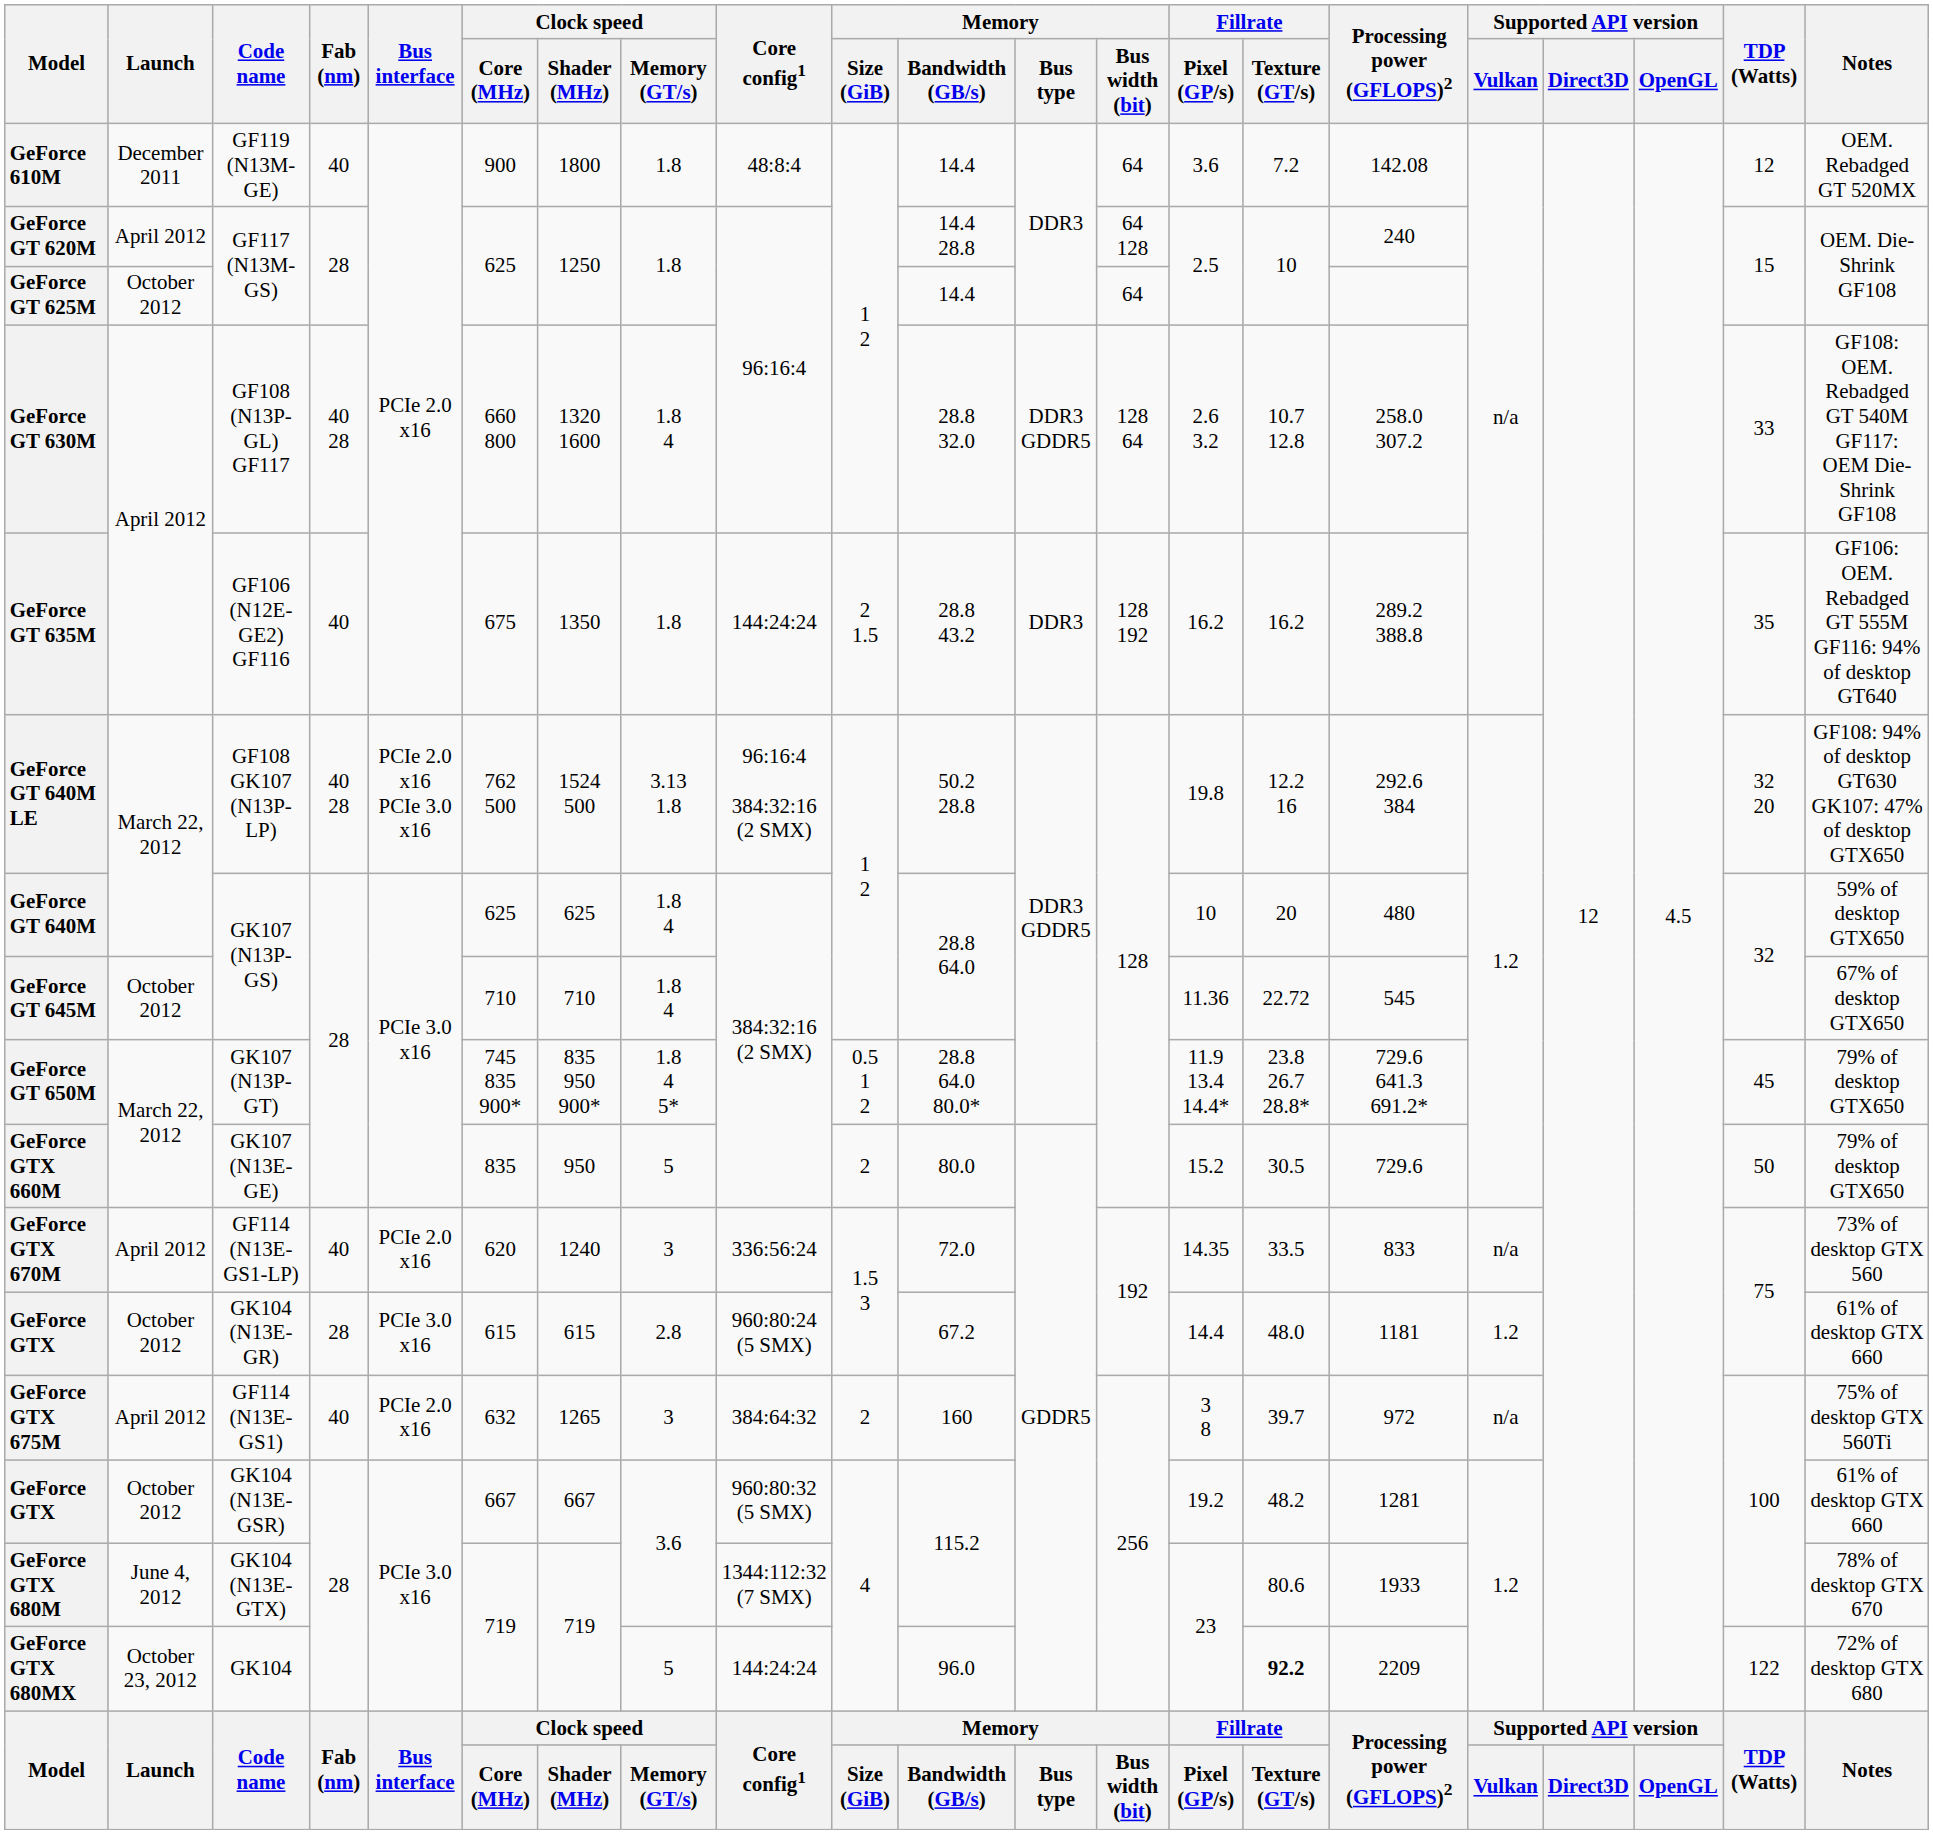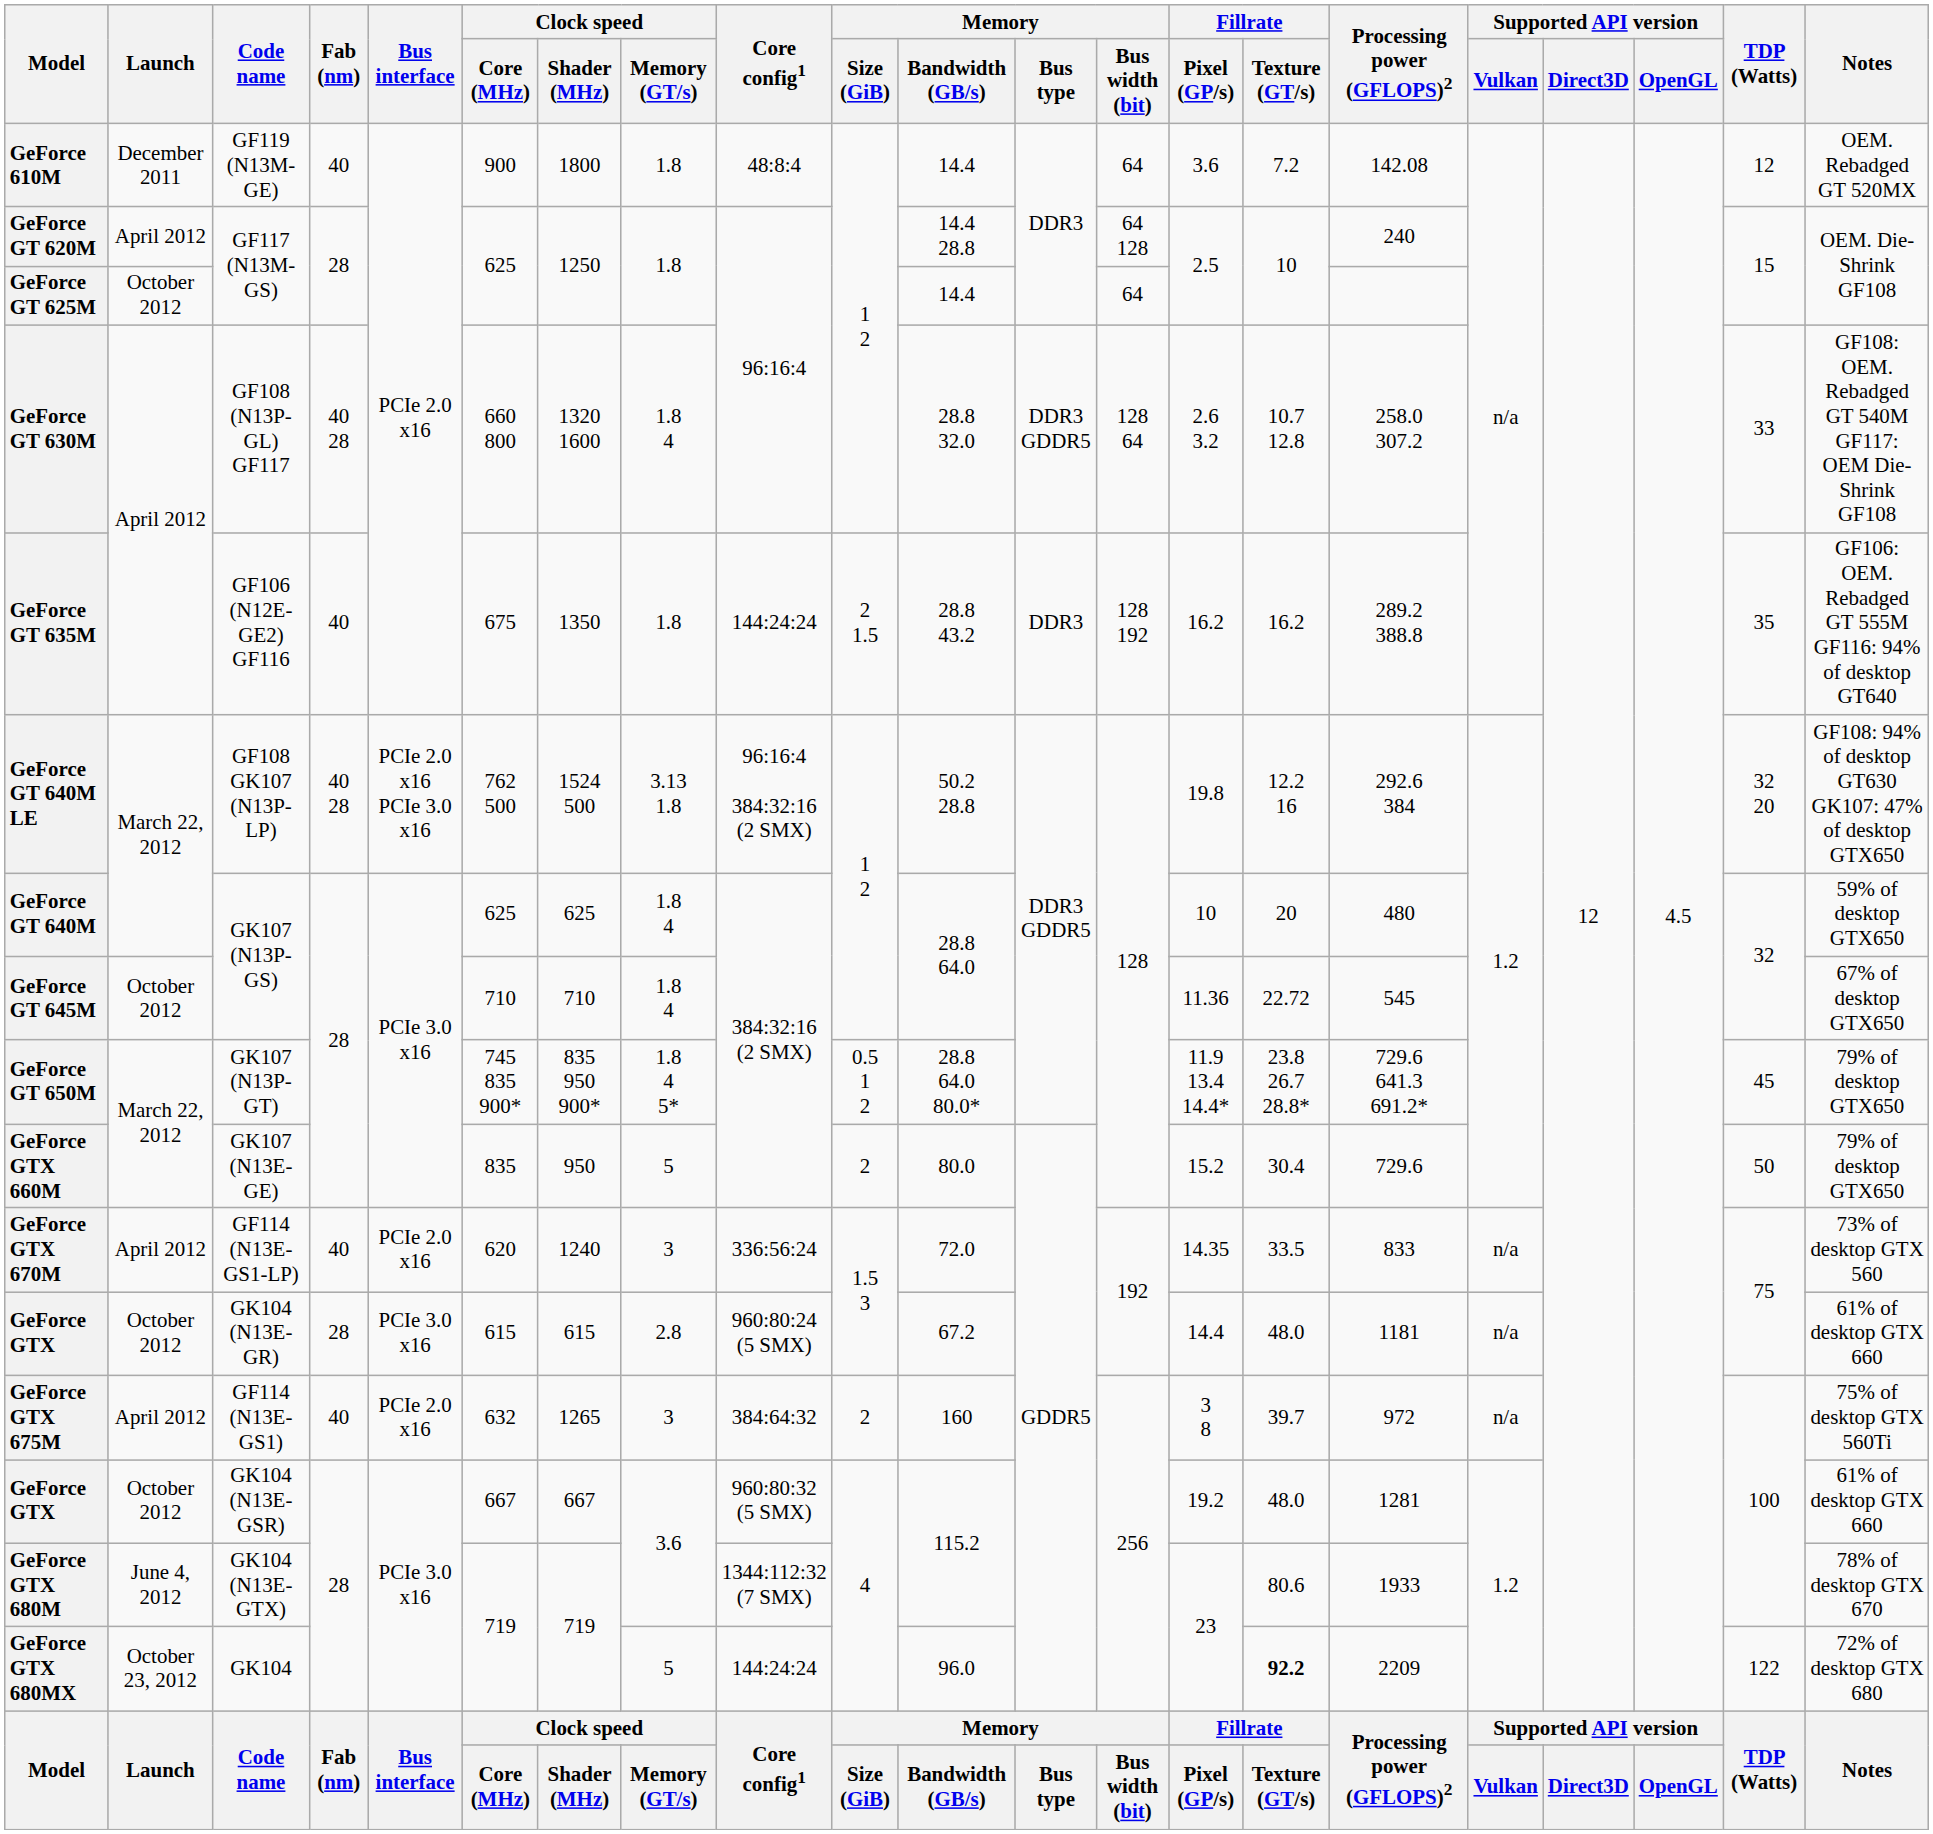GeForce GTX 660M | Fillrate / Texture (GT/s): 30.5 -> 30.4
GeForce GTX / GK104 (N13E-GR) | Supported API version / Vulkan: 1.2 -> n/a
GeForce GTX / GK104 (N13E-GSR) | Fillrate / Texture (GT/s): 48.2 -> 48.0
